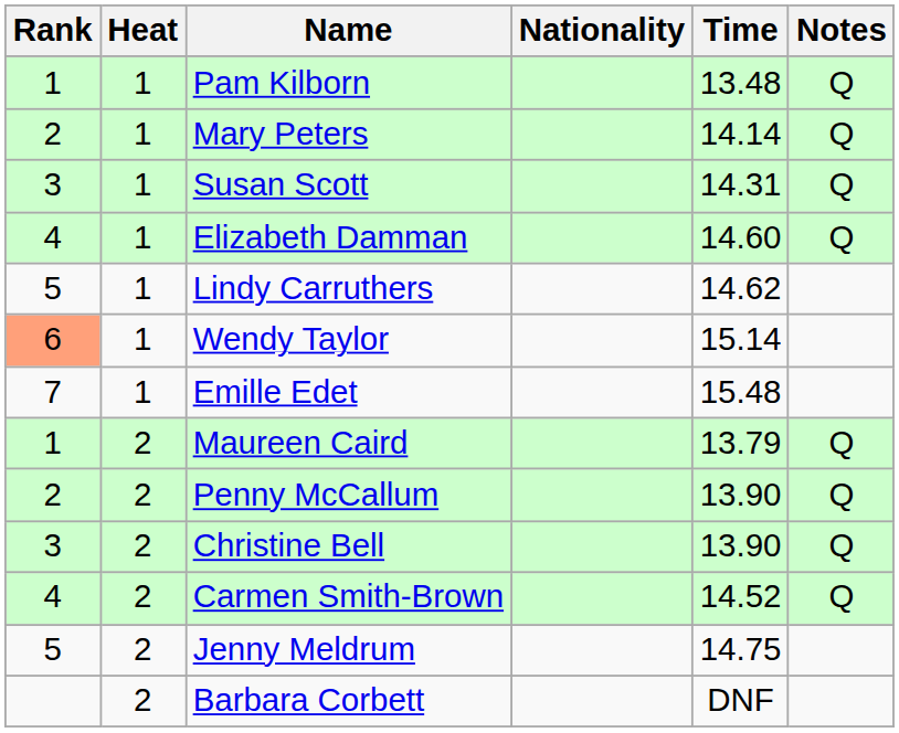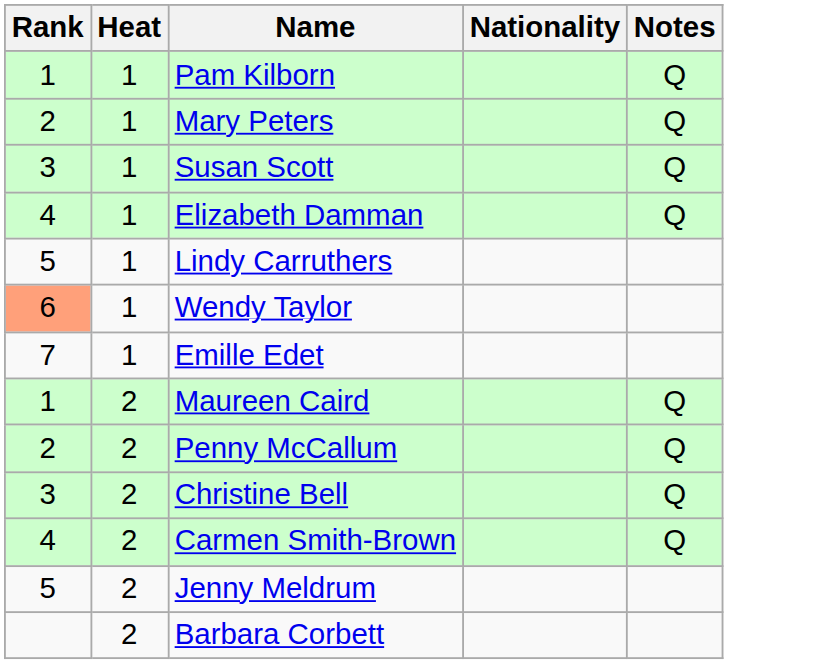- column: Time | 13.48 | 14.14 | 14.31 | 14.60 | 14.62 | 15.14 | 15.48 | 13.79 | 13.90 | 13.90 | 14.52 | 14.75 | DNF
